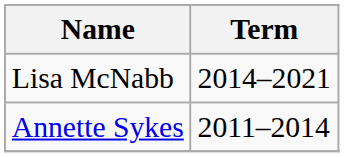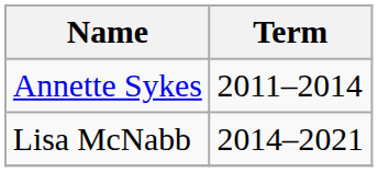rows swapped: Annette Sykes <-> Lisa McNabb
